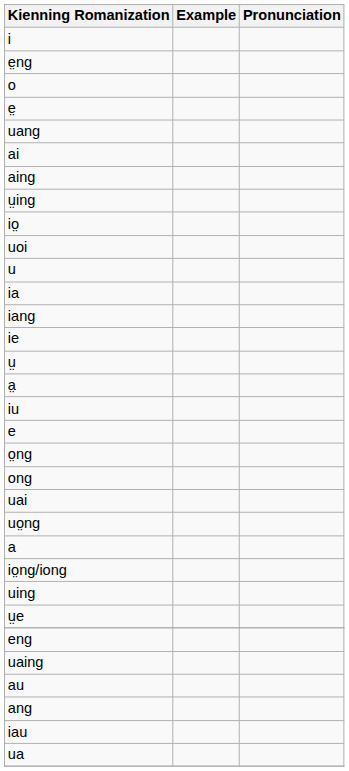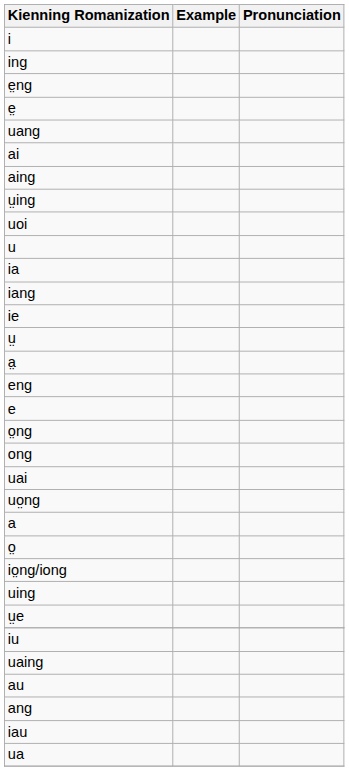+ row: ing
- row: o
- row: io̤
rows swapped: iu <-> eng
+ row: o̤
